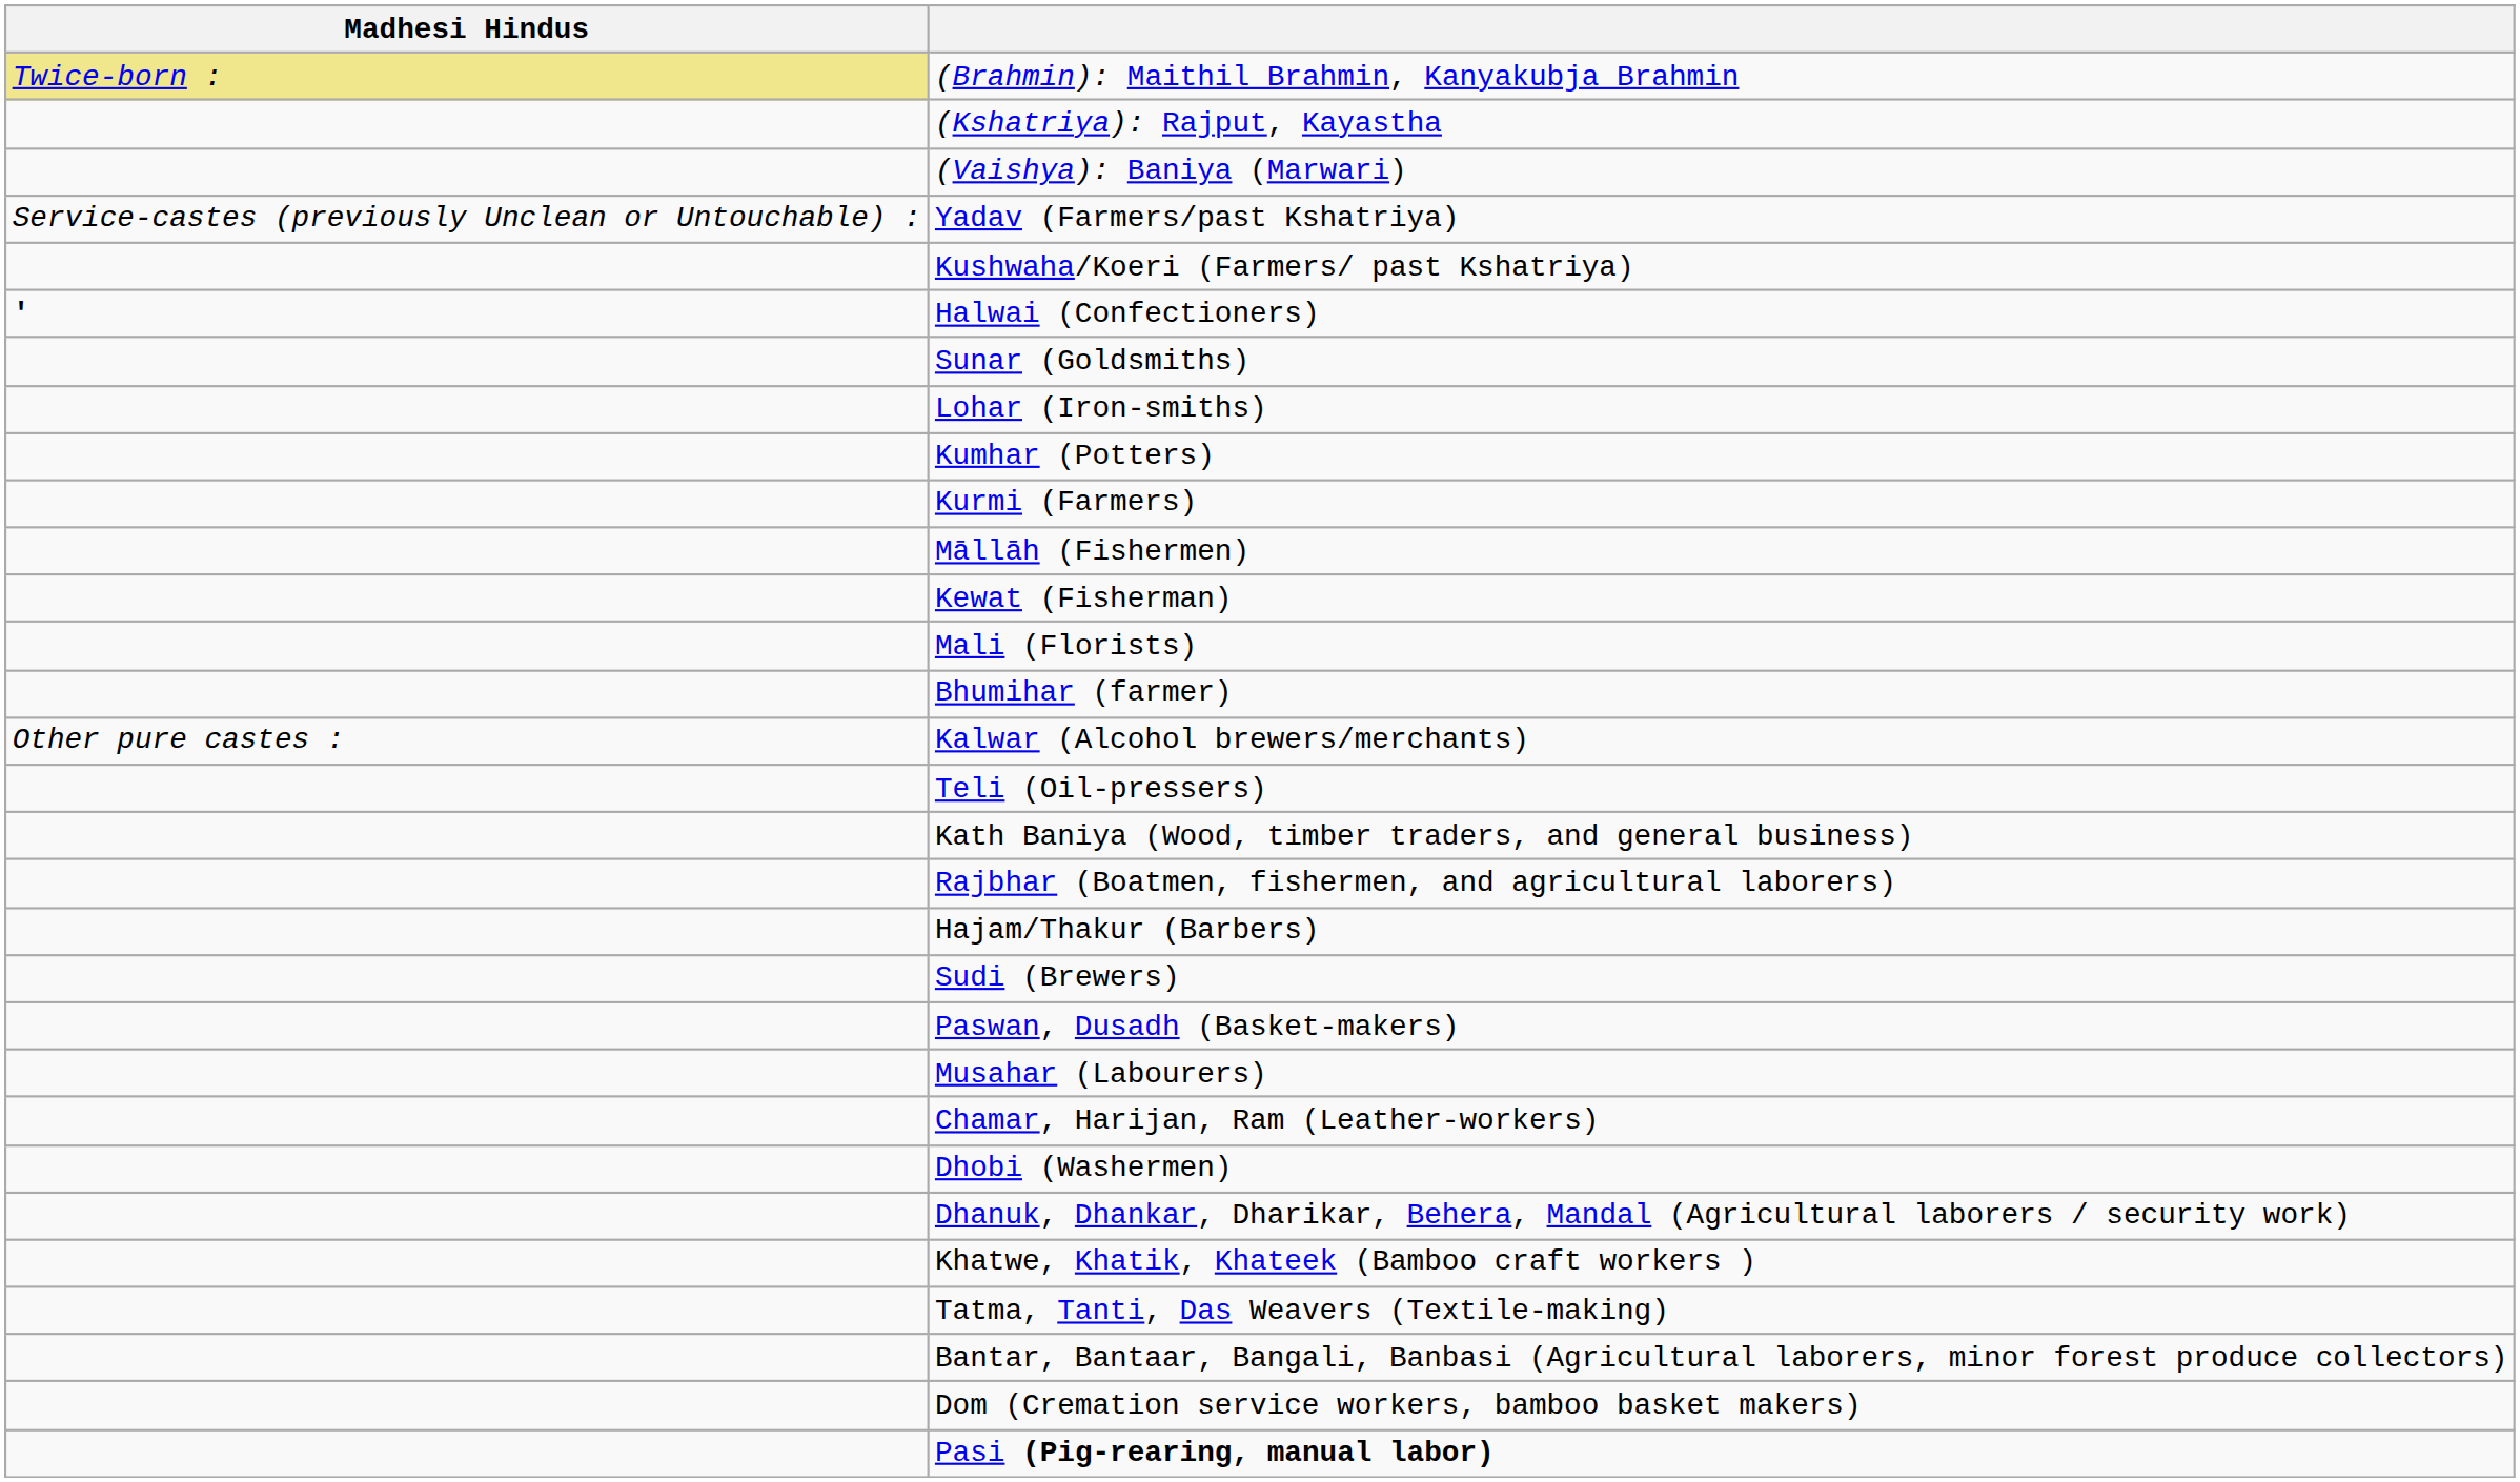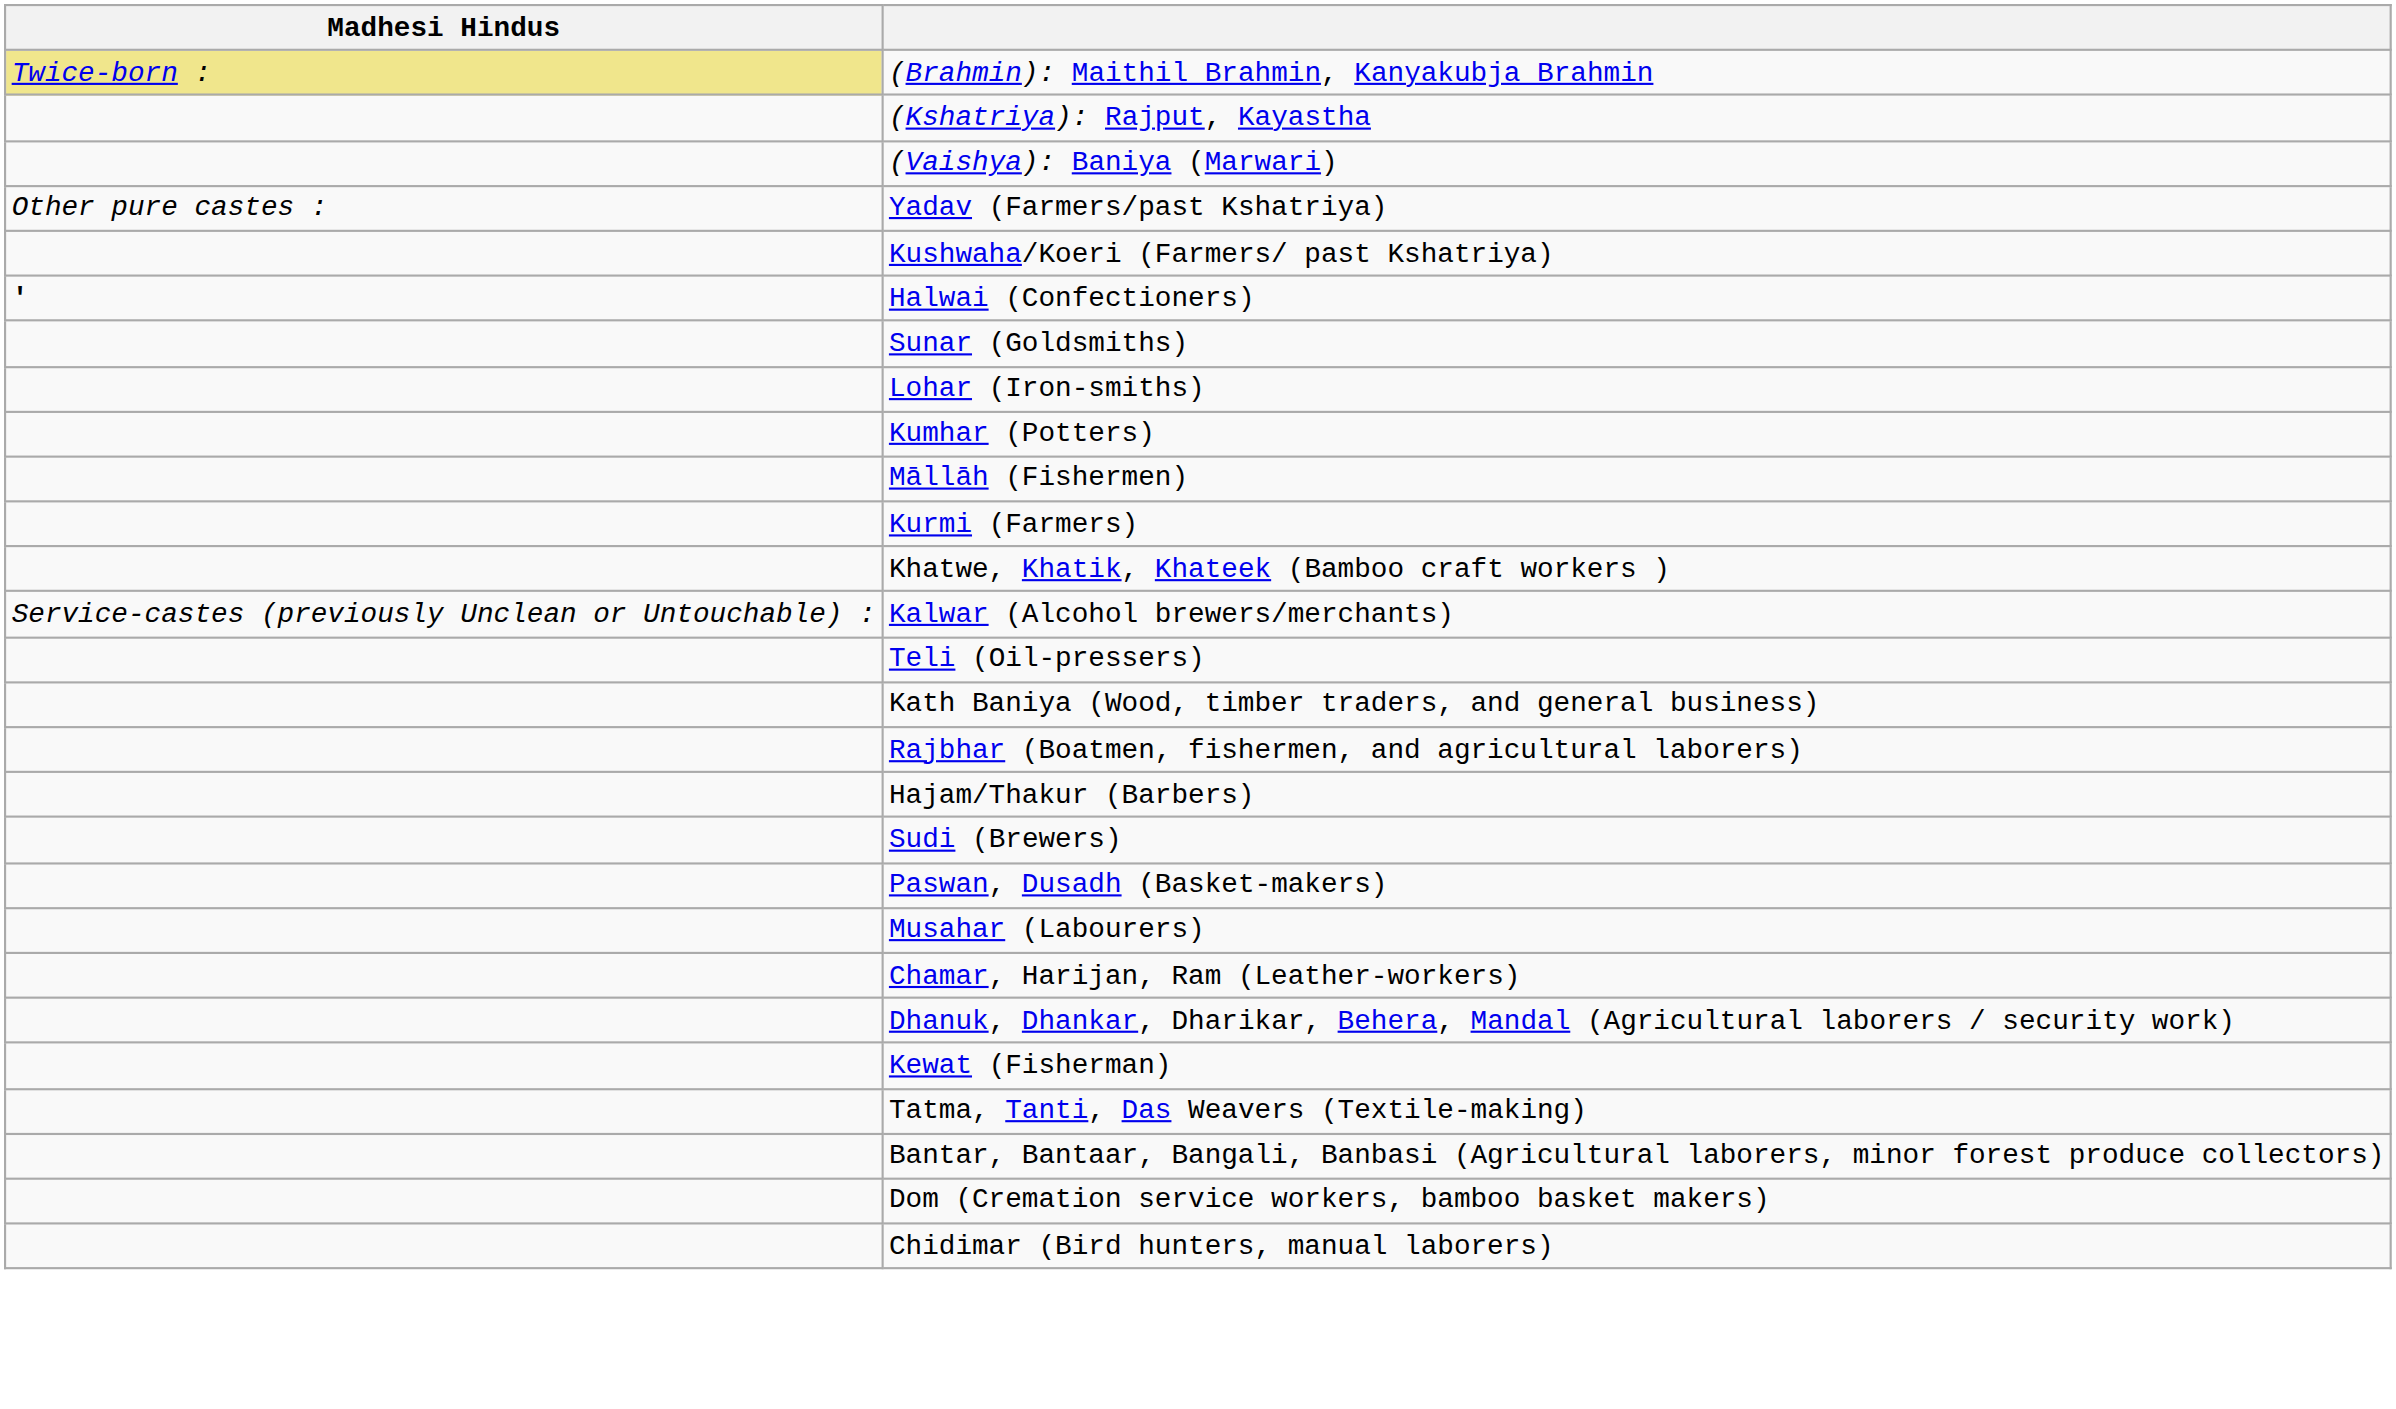Yadav (Farmers/past Kshatriya) | Madhesi Hindus: Service-castes (previously Unclean or Untouchable) : -> Other pure castes :
rows swapped: Kurmi (Farmers) <-> Māllāh (Fishermen)
rows swapped: Kewat (Fisherman) <-> Khatwe, Khatik, Khateek (Bamboo craft workers )
- row: Mali (Florists)
- row: Bhumihar (farmer)
Kalwar (Alcohol brewers/merchants) | Madhesi Hindus: Other pure castes : -> Service-castes (previously Unclean or Untouchable) :
- row: Dhobi (Washermen)
+ row: Chidimar (Bird hunters, manual laborers)
- row: Pasi (Pig-rearing, manual labor)
